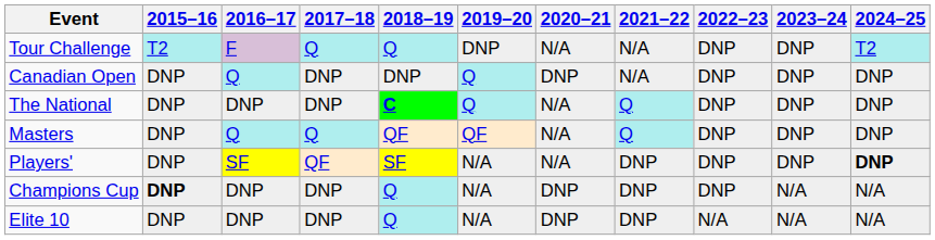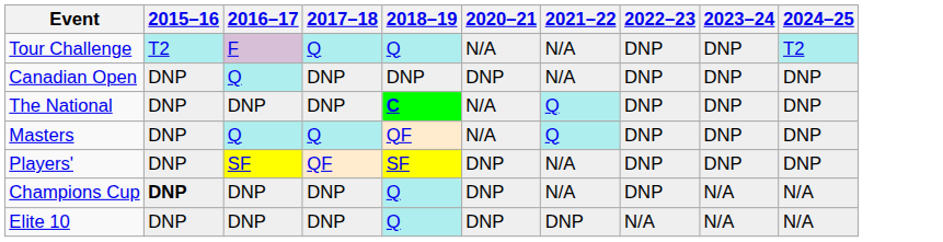- column: 2019–20 | DNP | Q | Q | QF | N/A | N/A | N/A
Players' | 2020–21: N/A -> DNP
Players' | 2021–22: DNP -> N/A
Players' | 2024–25: bold -> normal
Champions Cup | 2021–22: DNP -> N/A
